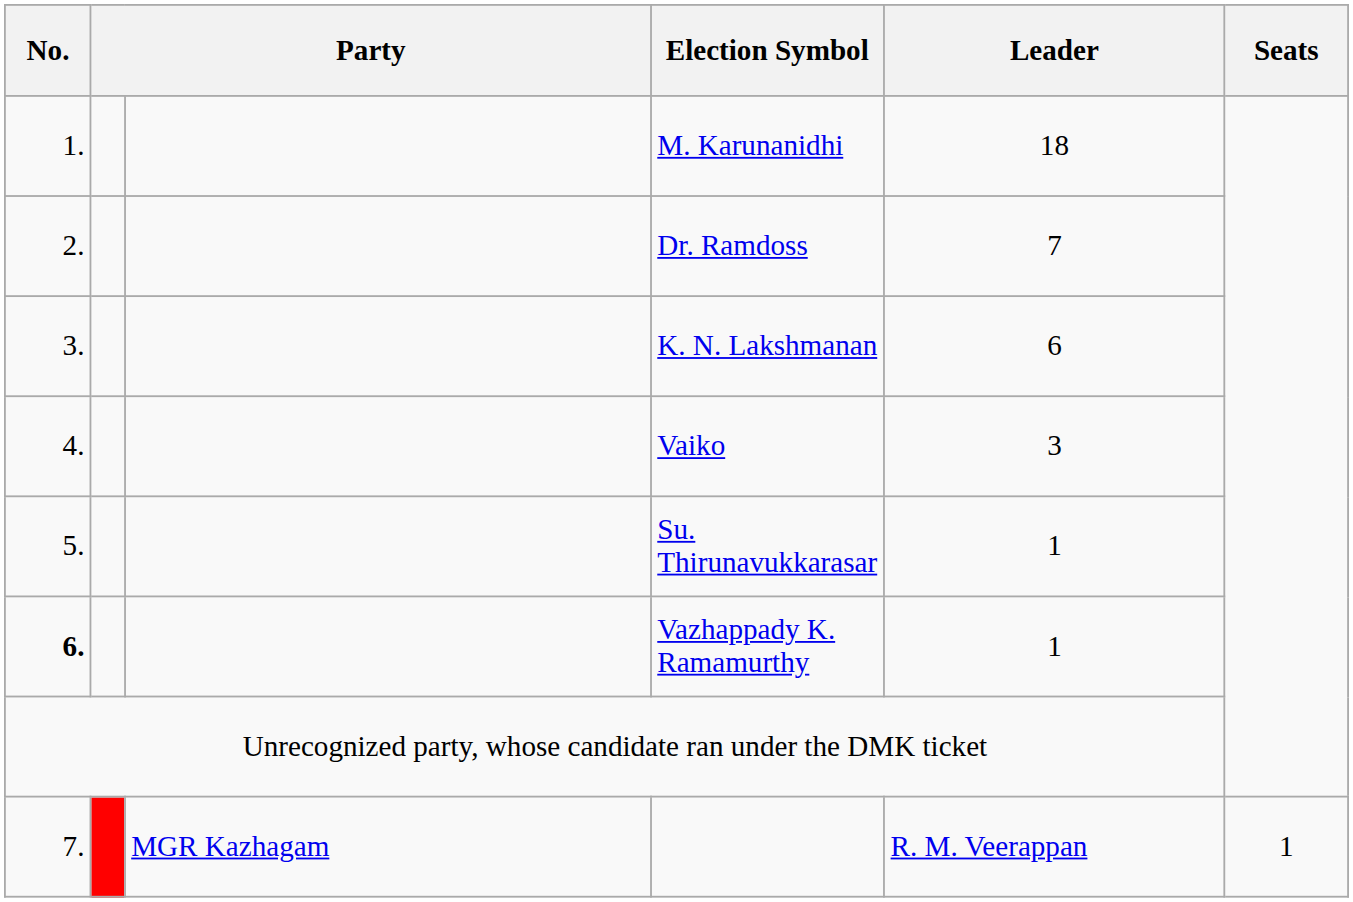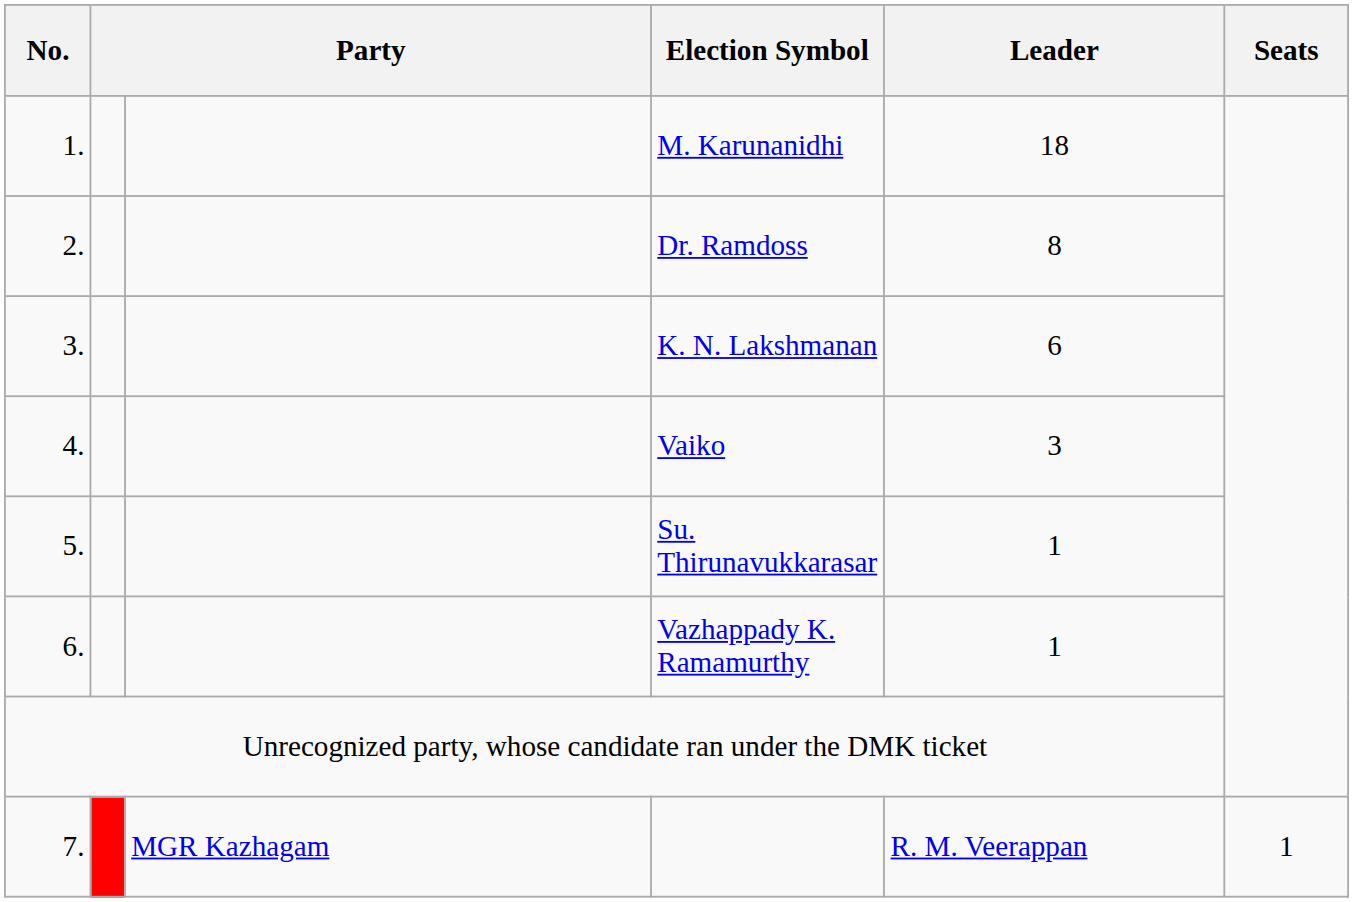Dr. Ramdoss | Leader: 7 -> 8
Vazhappady K. Ramamurthy | No.: bold -> normal
